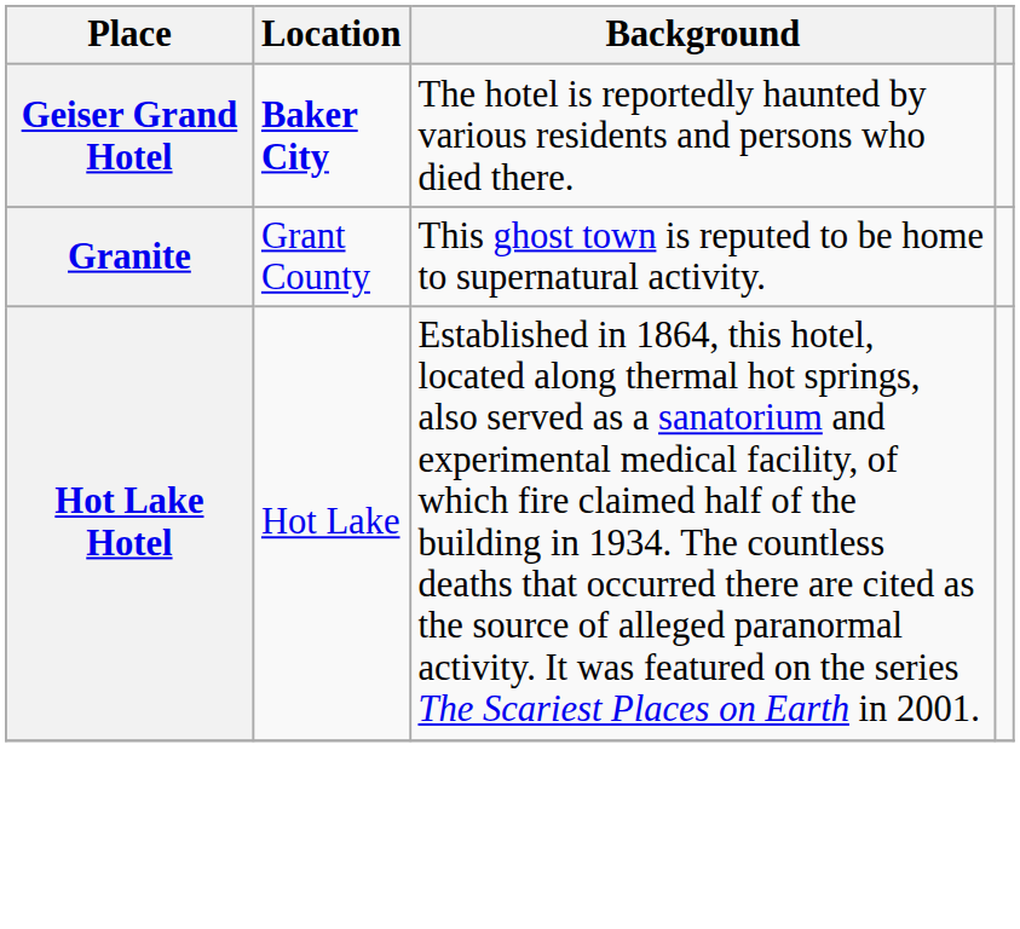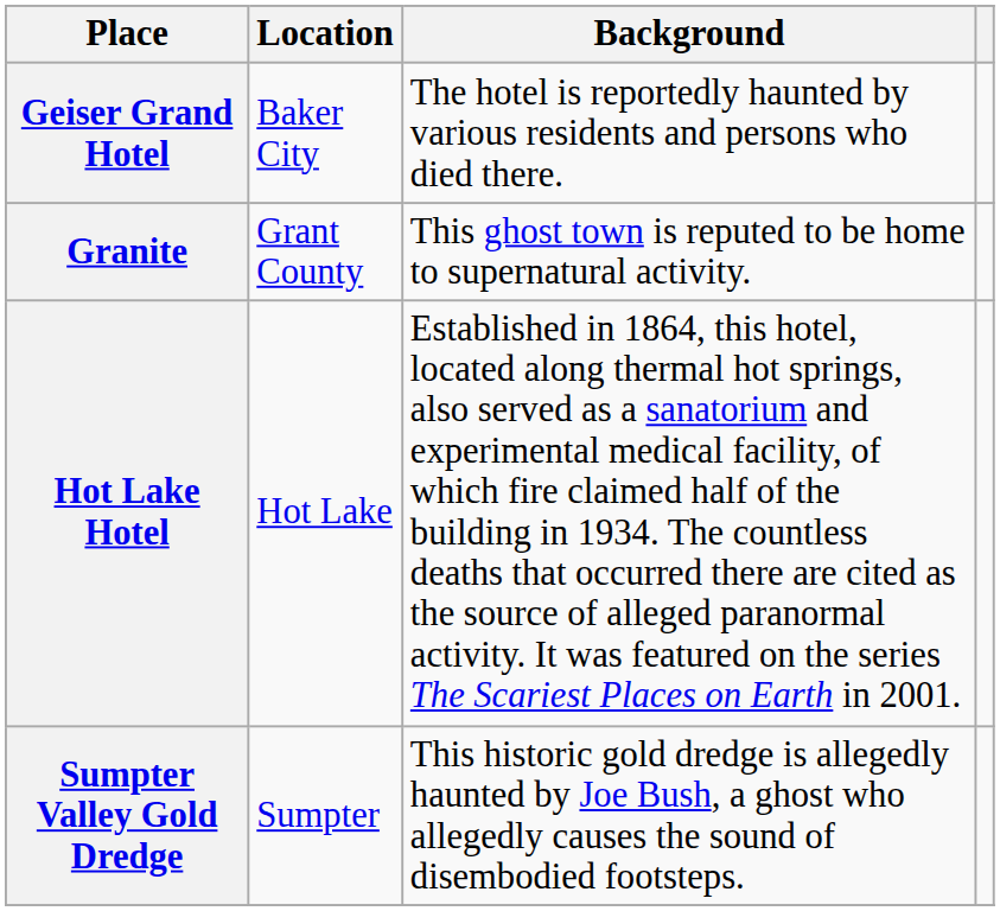Geiser Grand Hotel | Location: bold -> normal
+ row: Sumpter Valley Gold Dredge | Sumpter | This historic gold dredge is allegedly haunted by Joe Bush, a ghost who allegedly causes the sound of disembodied footsteps.
